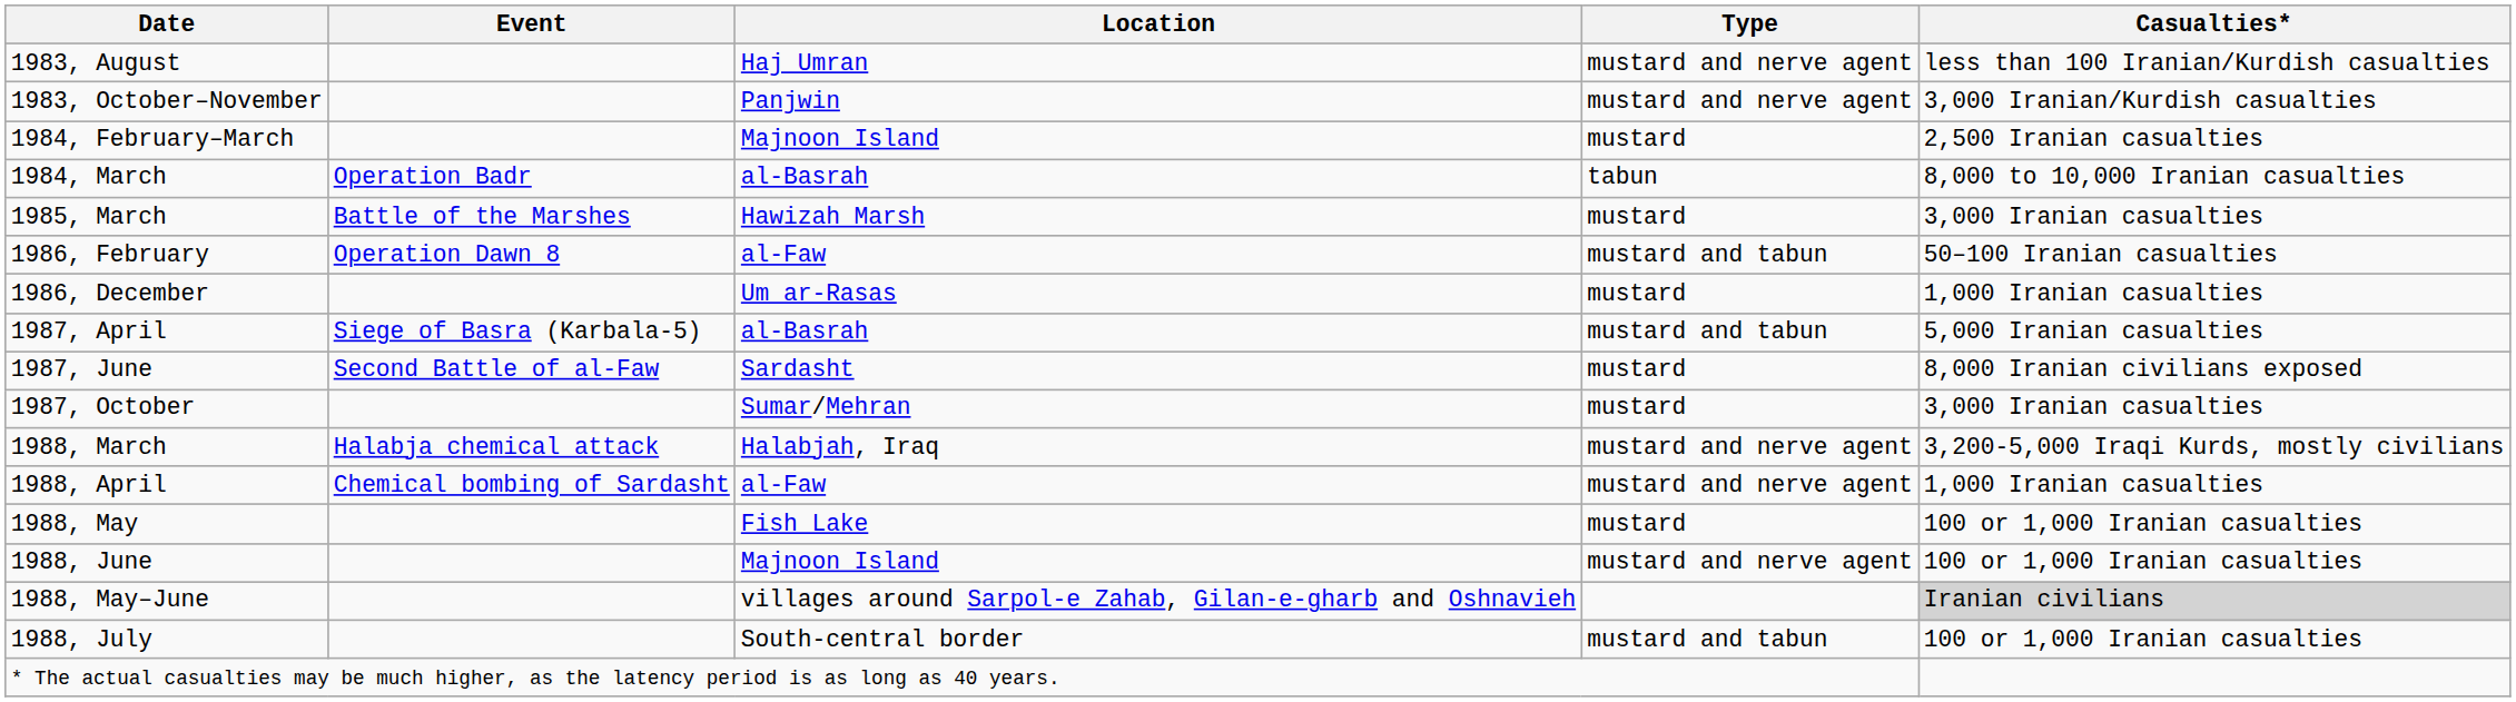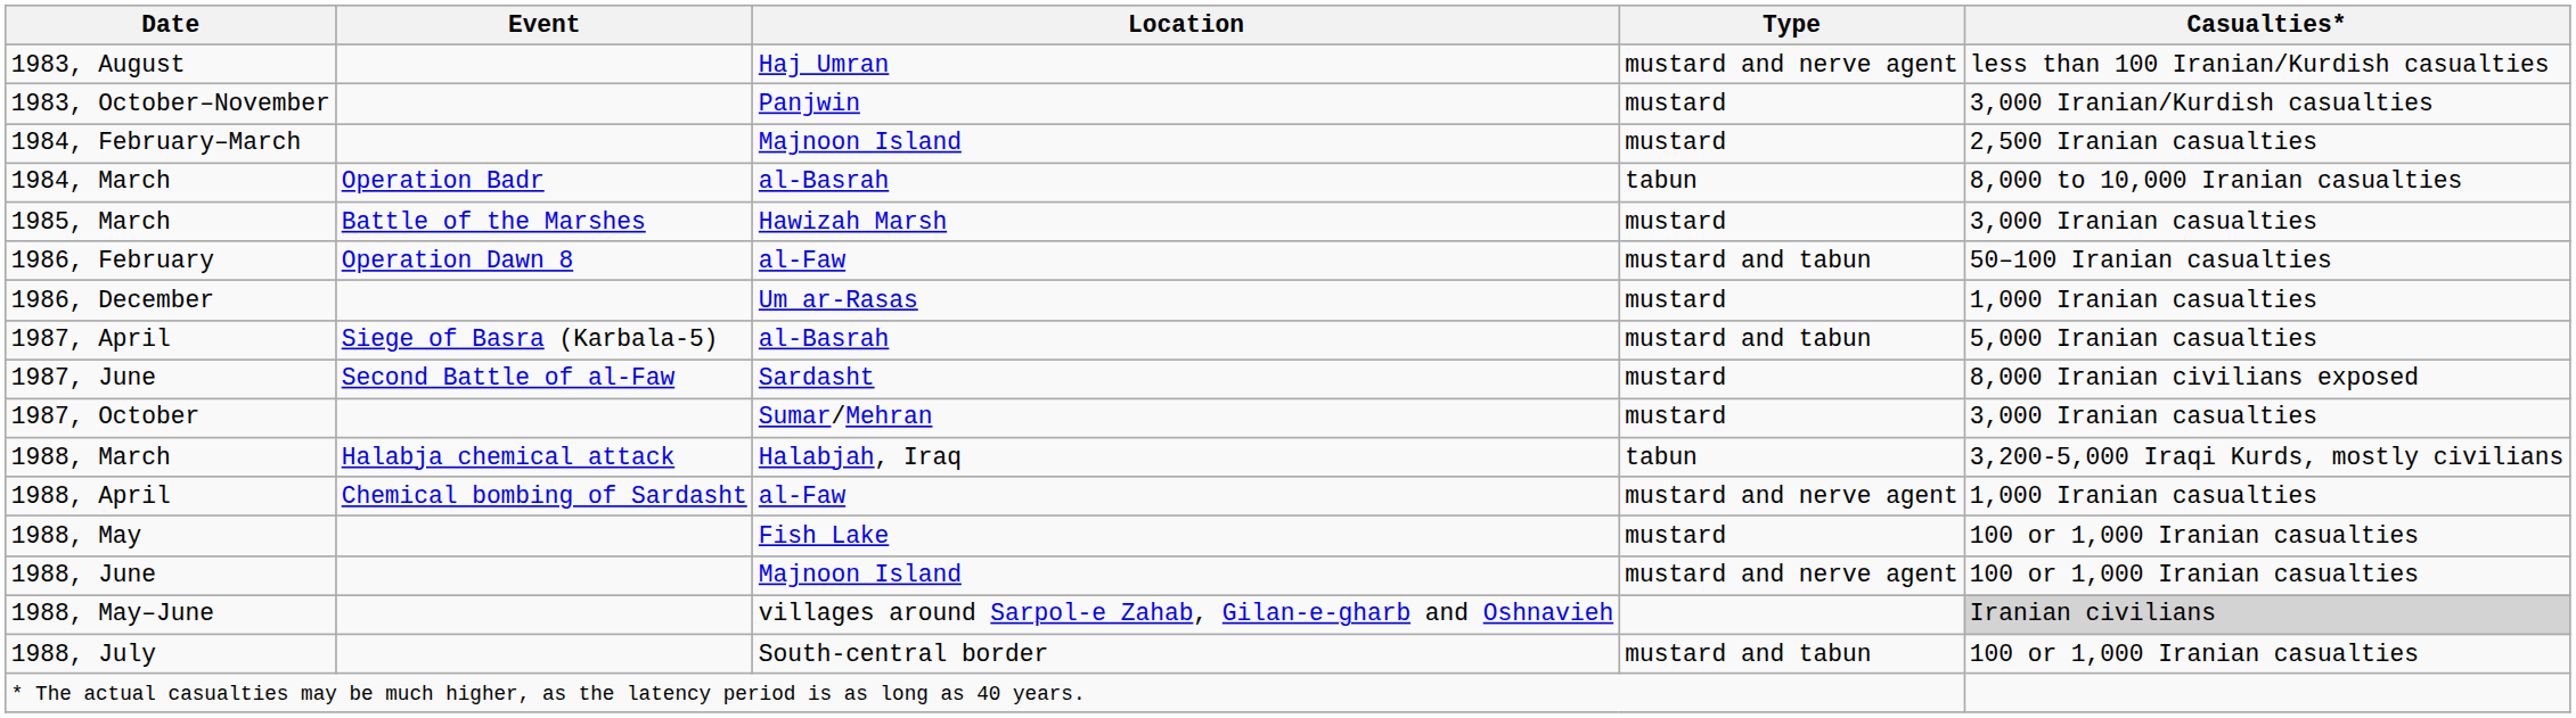1983, October–November | Type: mustard and nerve agent -> mustard
1988, March | Type: mustard and nerve agent -> tabun
